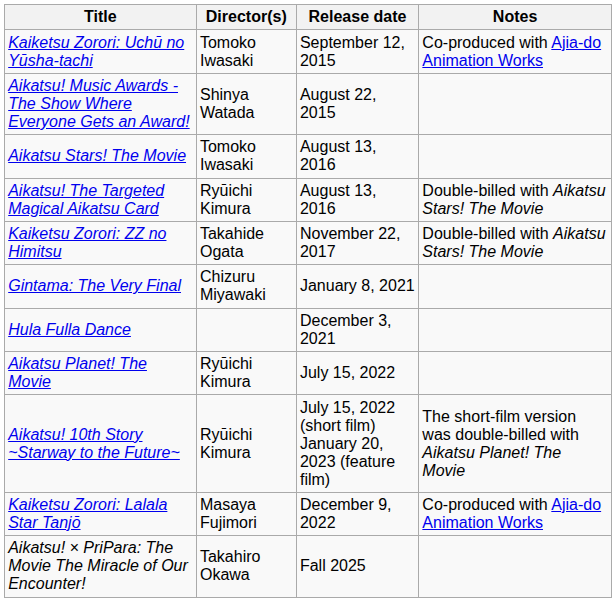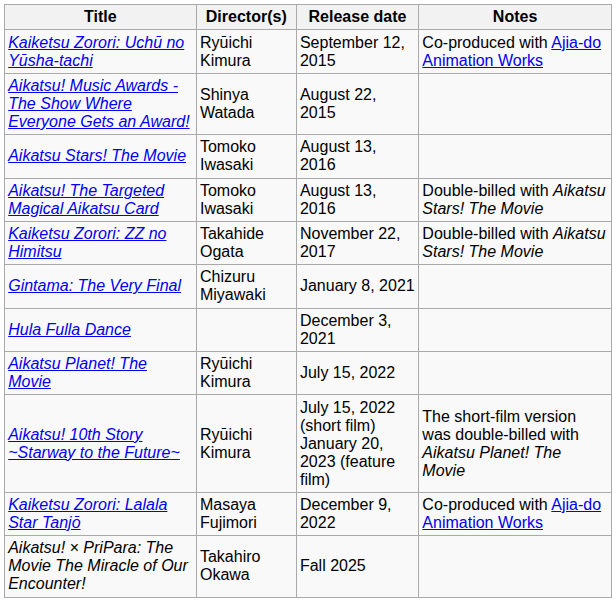Kaiketsu Zorori: Uchū no Yūsha-tachi | Director(s): Tomoko Iwasaki -> Ryūichi Kimura
Aikatsu! The Targeted Magical Aikatsu Card | Director(s): Ryūichi Kimura -> Tomoko Iwasaki
